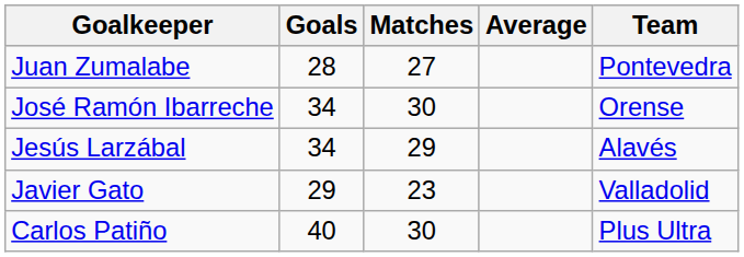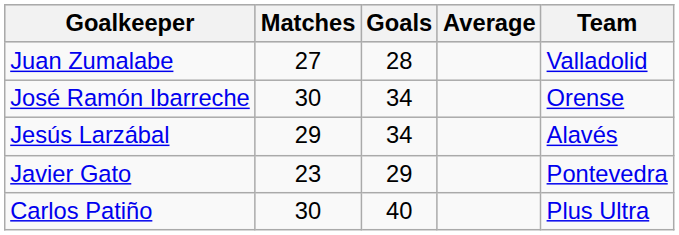columns swapped: Goals <-> Matches
Juan Zumalabe | Team: Pontevedra -> Valladolid
Javier Gato | Team: Valladolid -> Pontevedra
